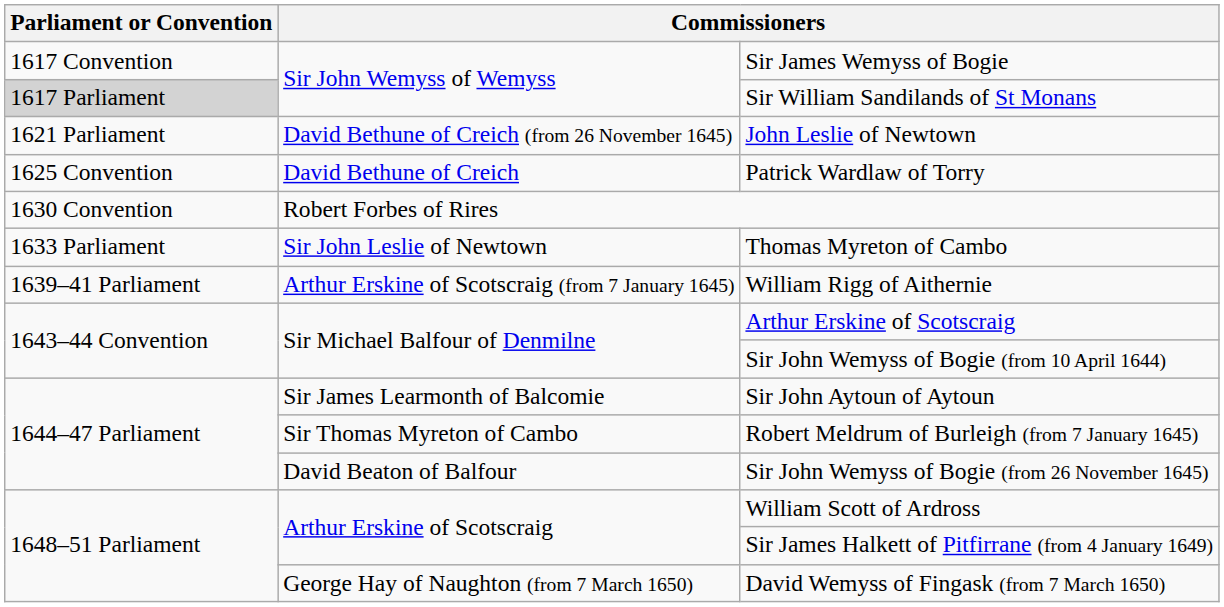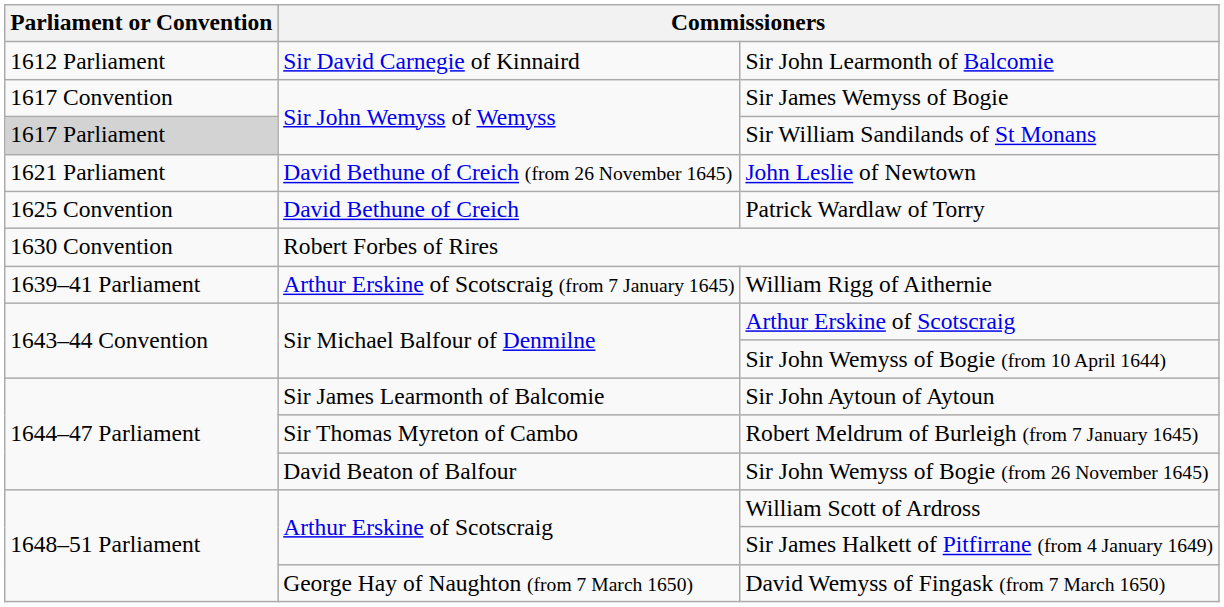+ row: 1612 Parliament | Sir David Carnegie of Kinnaird | Sir John Learmonth of Balcomie
- row: 1633 Parliament | Sir John Leslie of Newtown | Thomas Myreton of Cambo
